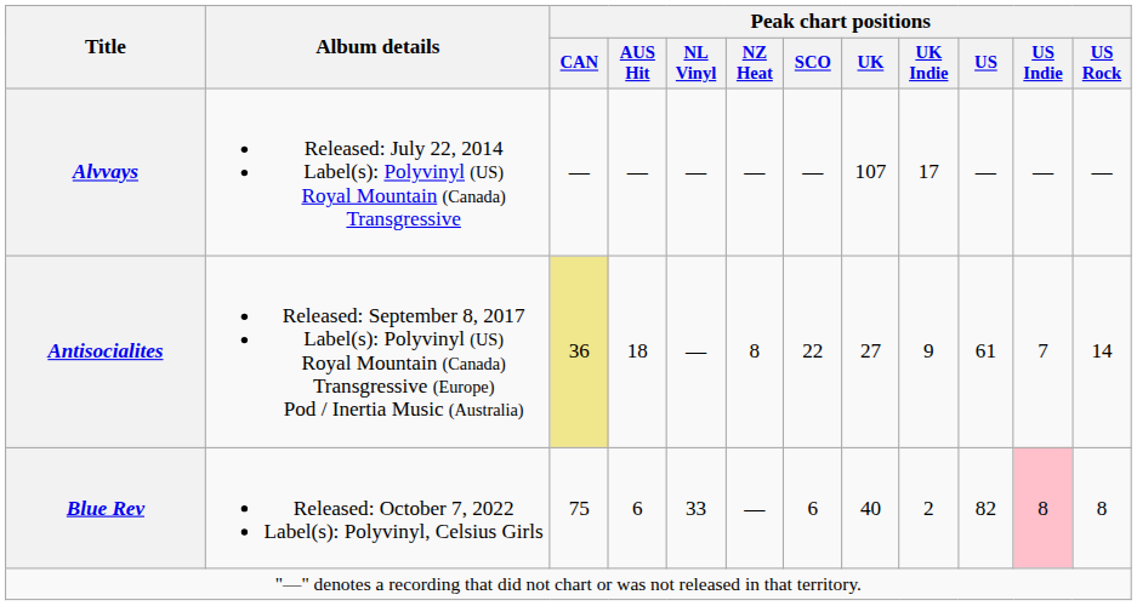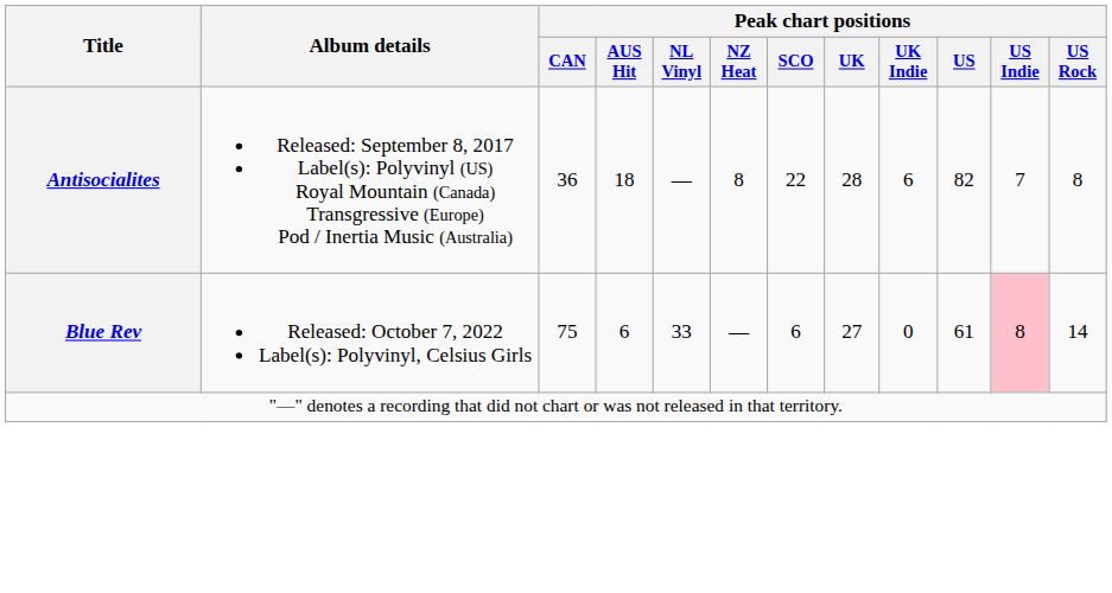- row: Alvvays | Released: July 22, 2014 Label(s): Polyvinyl (US) Royal Mountain (Canada) Transgressive | — | — | — | — | — | 107 | 17 | — | — | —
Antisocialites | Peak chart positions / CAN: khaki background -> no background
Antisocialites | Peak chart positions / UK: 27 -> 28
Antisocialites | Peak chart positions / UK Indie: 9 -> 6
Antisocialites | Peak chart positions / US: 61 -> 82
Antisocialites | Peak chart positions / US Rock: 14 -> 8
Blue Rev | Peak chart positions / UK: 40 -> 27
Blue Rev | Peak chart positions / UK Indie: 2 -> 0
Blue Rev | Peak chart positions / US: 82 -> 61
Blue Rev | Peak chart positions / US Rock: 8 -> 14
